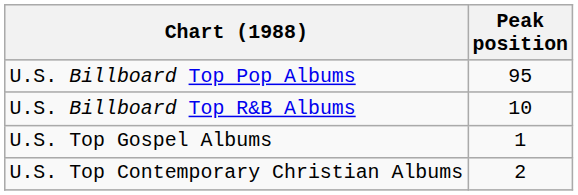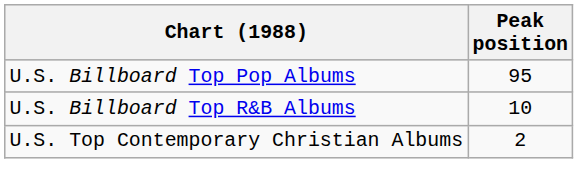- row: U.S. Top Gospel Albums | 1
